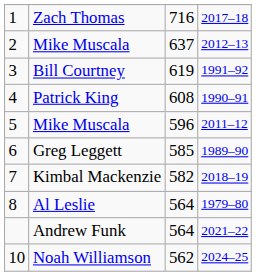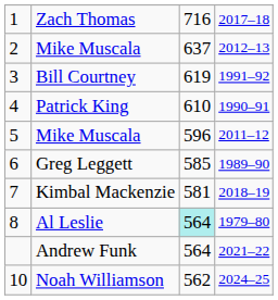Patrick King | column 3: 608 -> 610
Kimbal Mackenzie | column 3: 582 -> 581
Al Leslie | column 3: no background -> paleturquoise background
